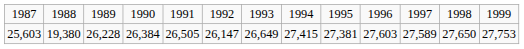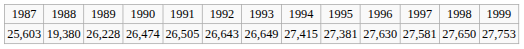25,603 | column 4: 26,384 -> 26,474
25,603 | column 6: 26,147 -> 26,643
25,603 | column 10: 27,603 -> 27,630
25,603 | column 11: 27,589 -> 27,581
